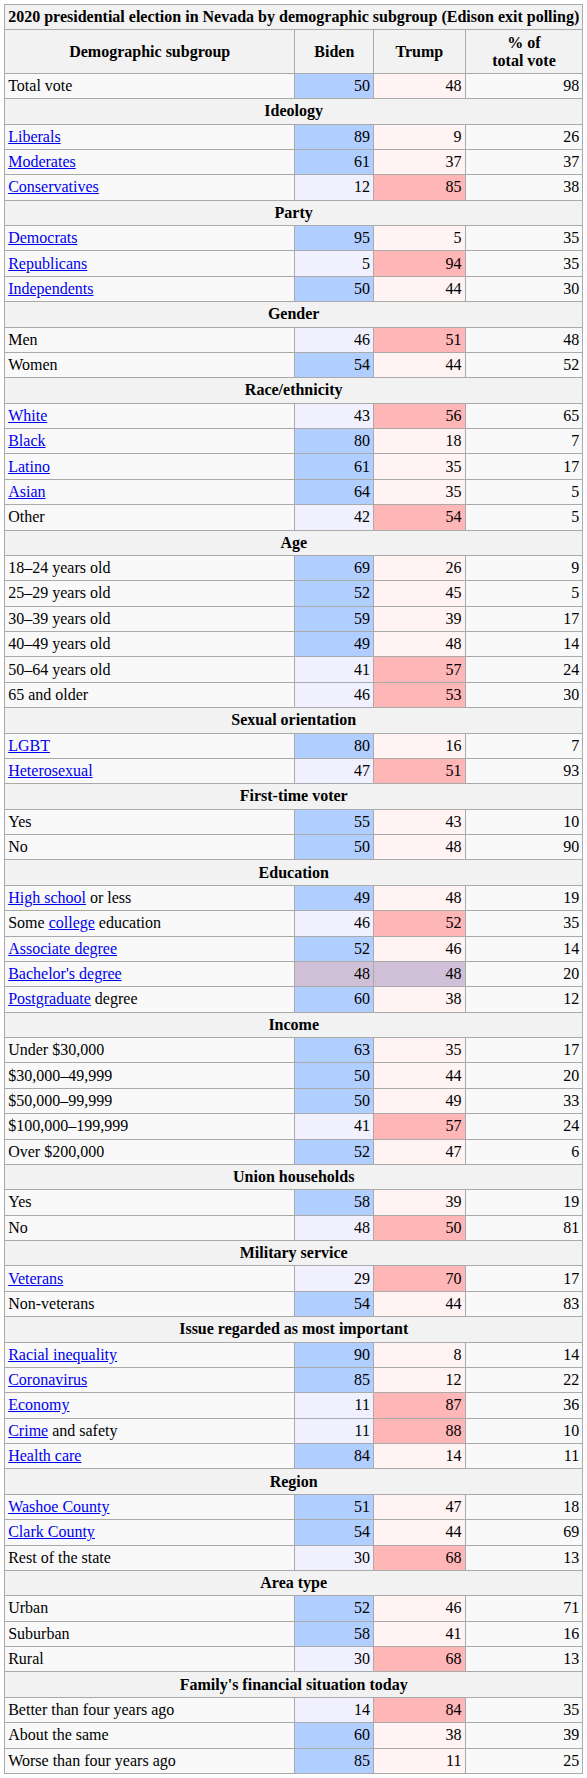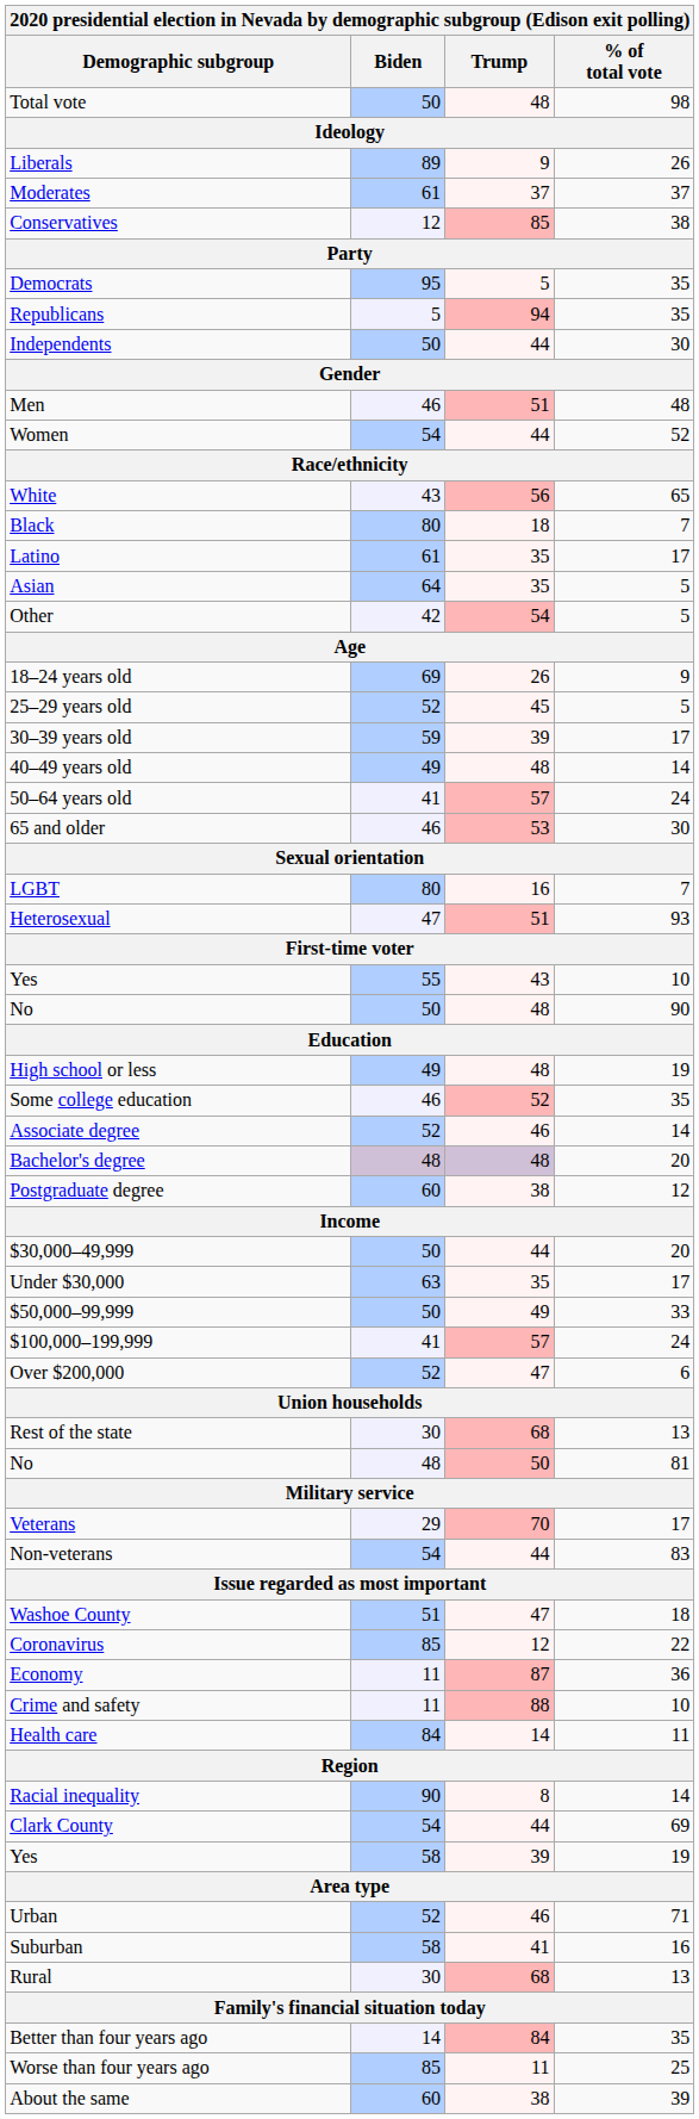rows swapped: Under $30,000 <-> $30,000–49,999
rows swapped: Yes / 39 <-> Rest of the state
rows swapped: Racial inequality <-> Washoe County
rows swapped: Worse than four years ago <-> About the same
